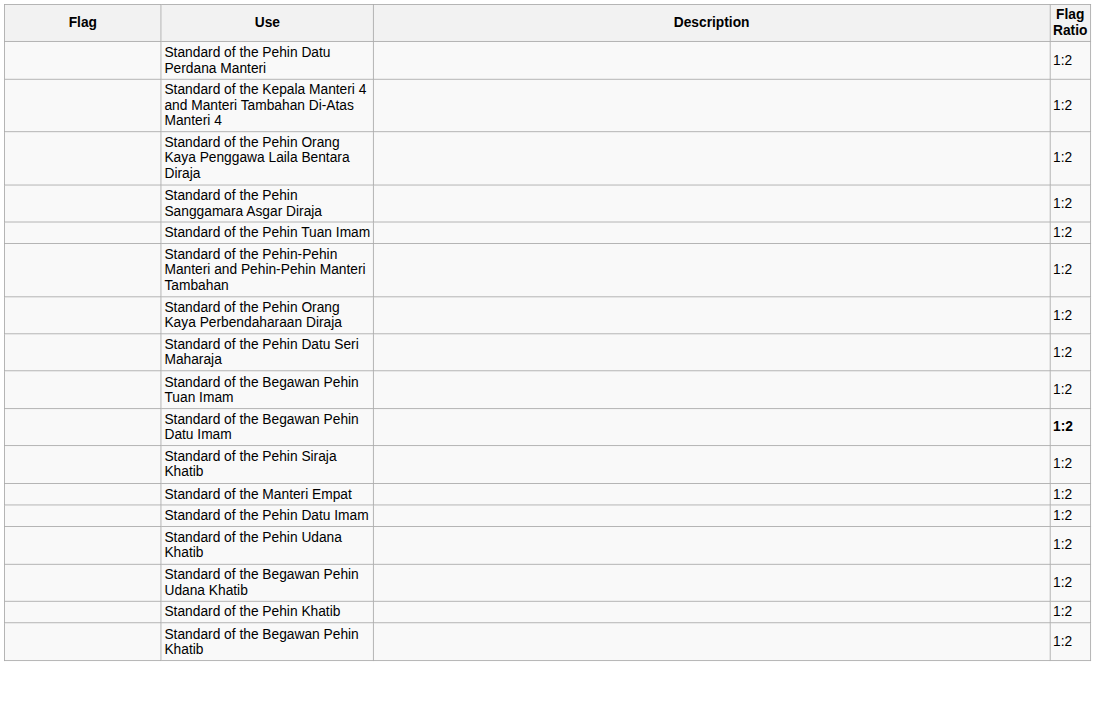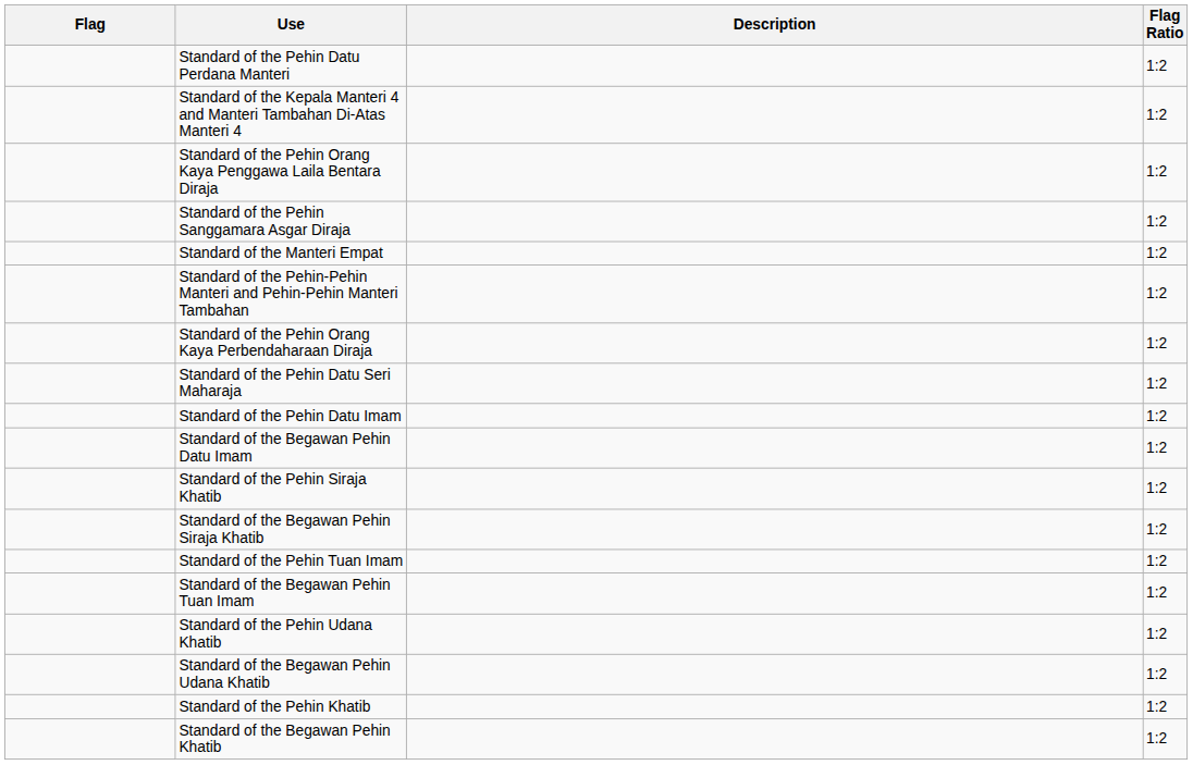rows swapped: Standard of the Manteri Empat <-> Standard of the Pehin Tuan Imam
rows swapped: Standard of the Pehin Datu Imam <-> Standard of the Begawan Pehin Tuan Imam
Standard of the Begawan Pehin Datu Imam | Flag Ratio: bold -> normal
+ row: Standard of the Begawan Pehin Siraja Khatib | 1:2
